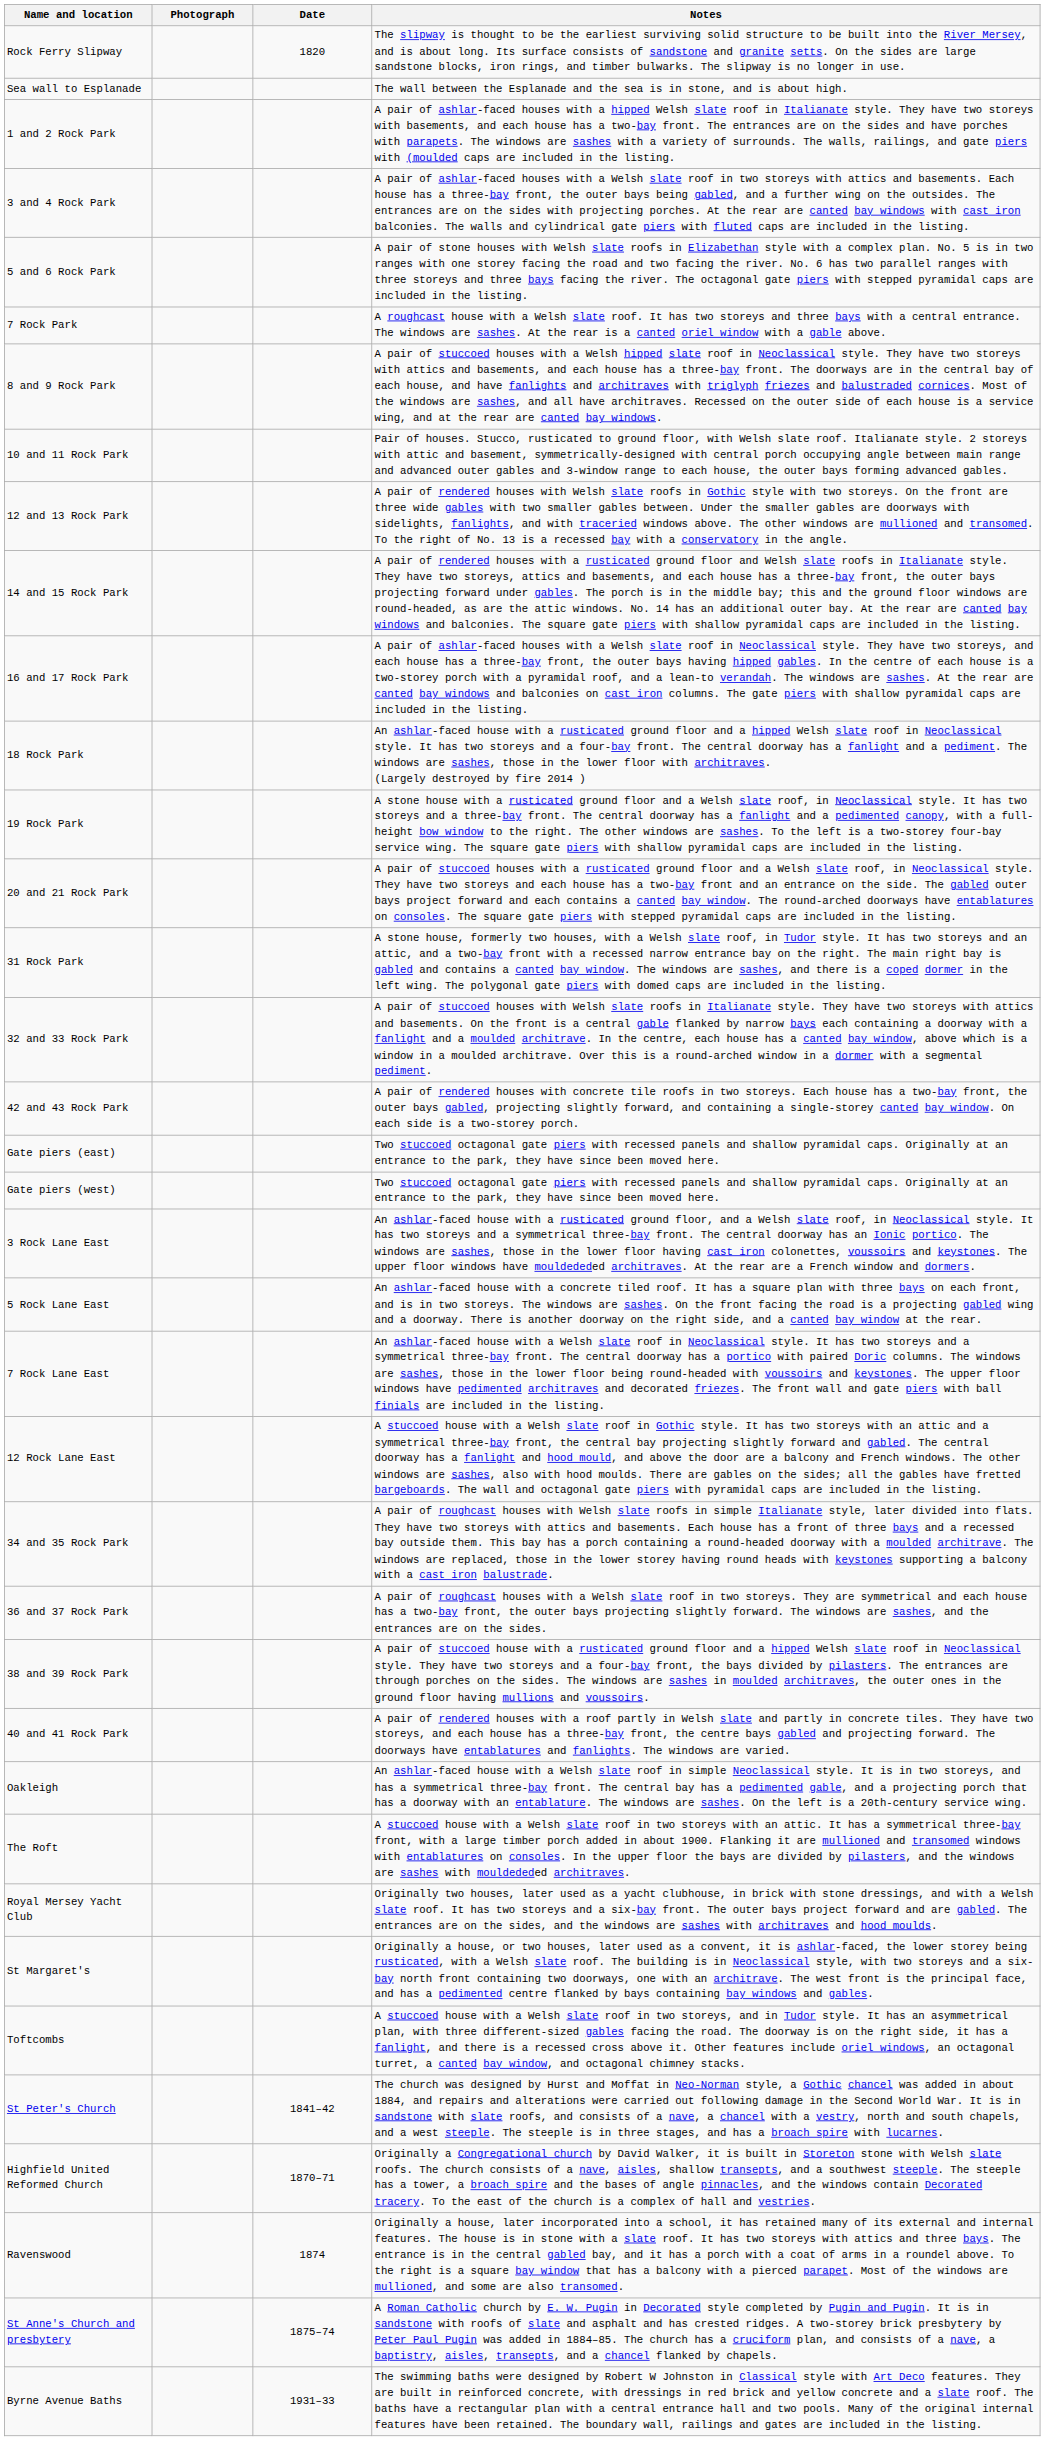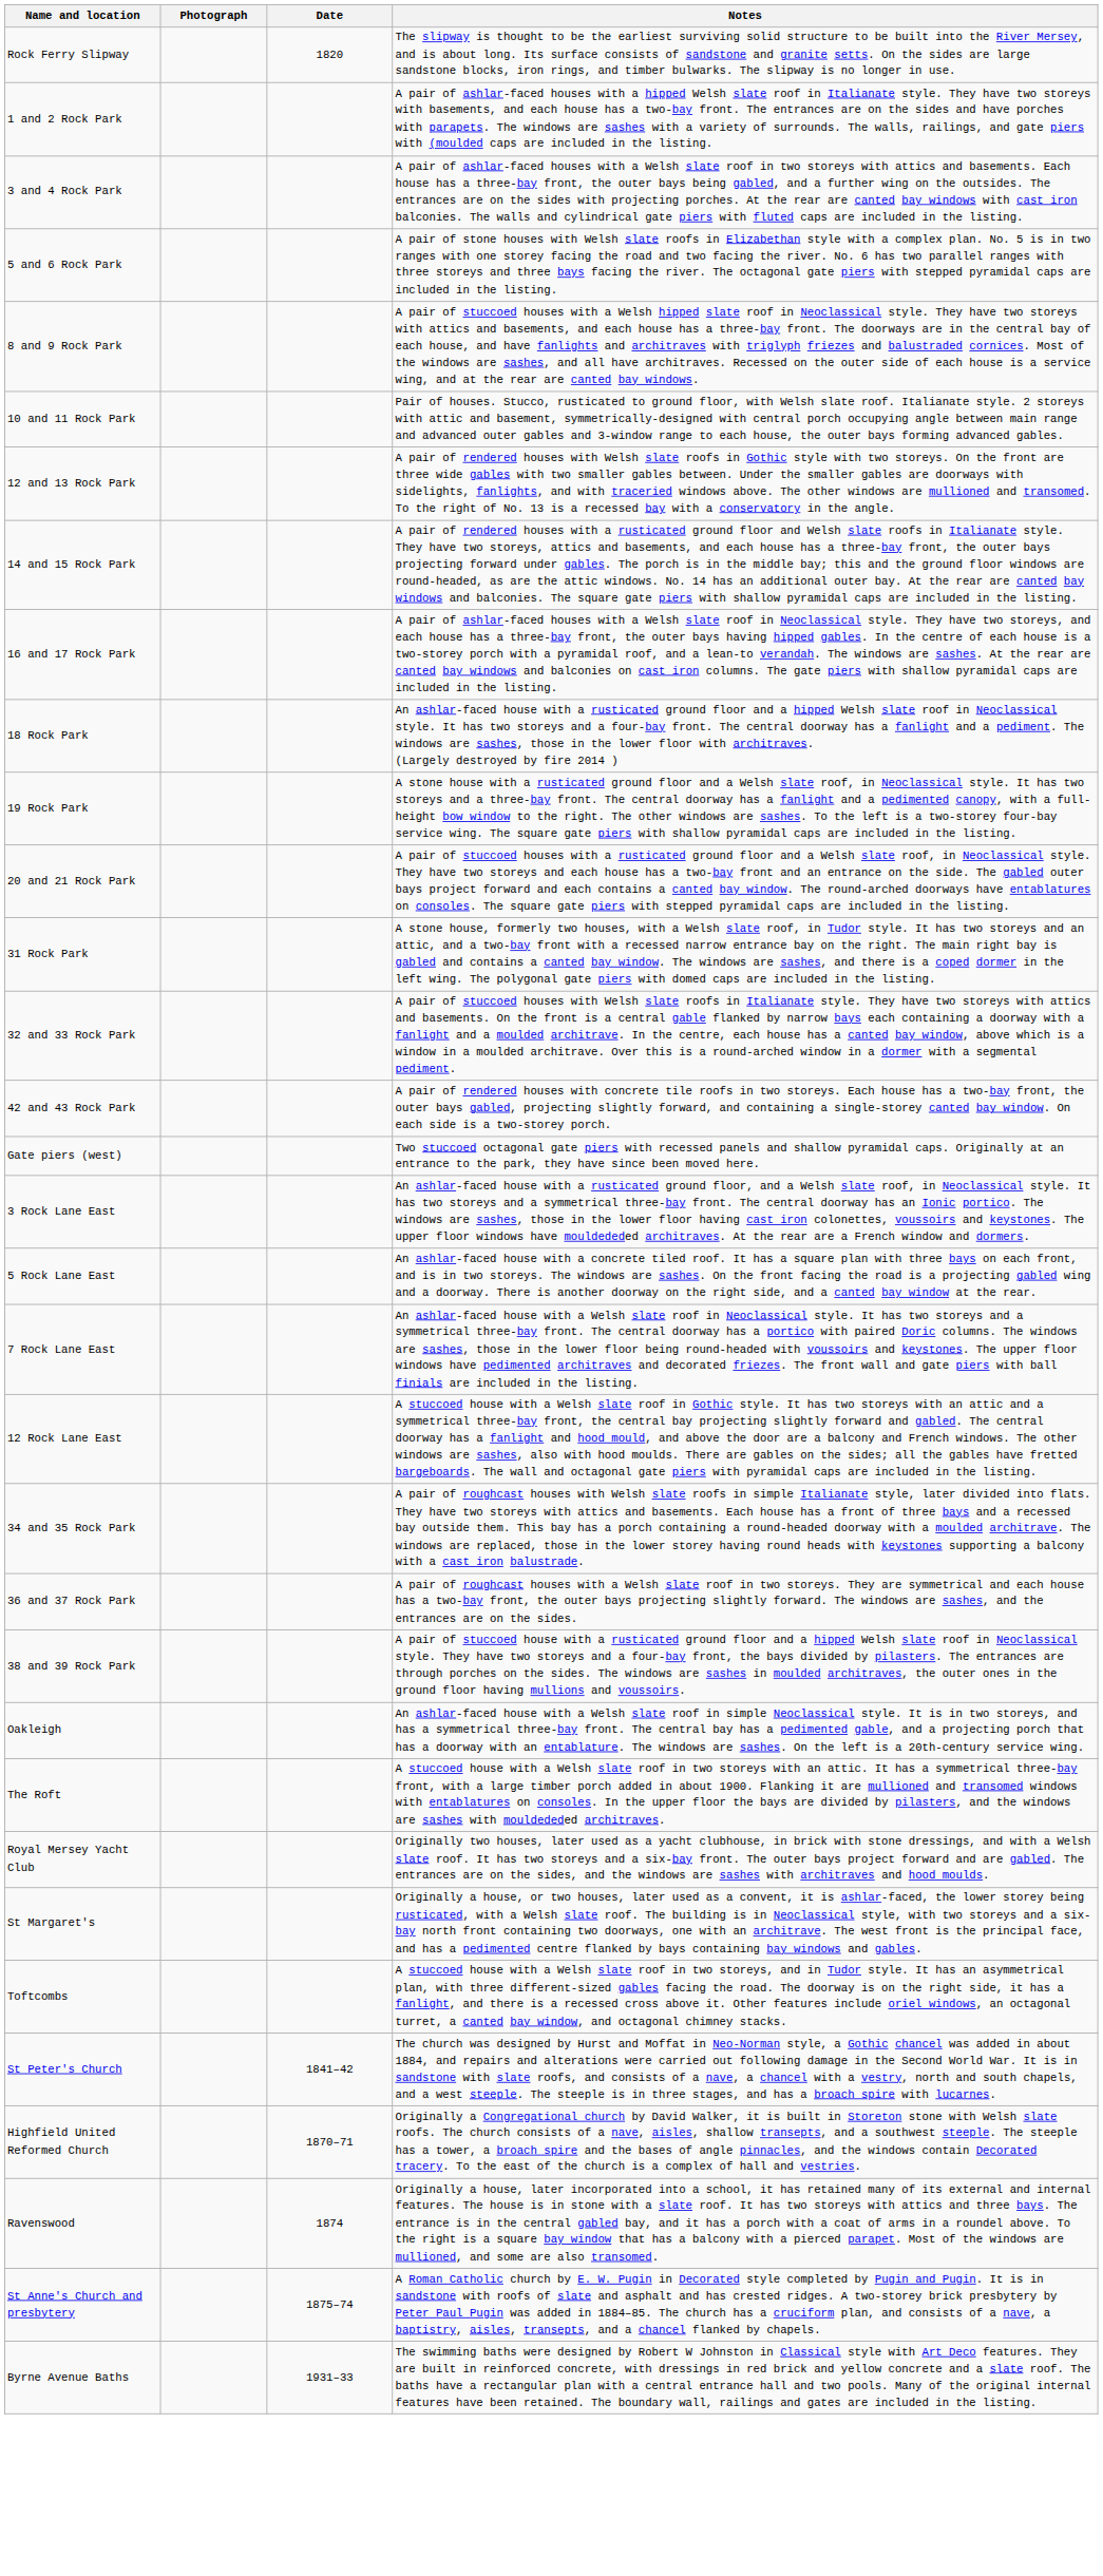- row: Sea wall to Esplanade | The wall between the Esplanade and the sea is in stone, and is about high.
- row: 7 Rock Park | A roughcast house with a Welsh slate roof. It has two storeys and three bays with a central entrance. The windows are sashes. At the rear is a canted oriel window with a gable above.
- row: Gate piers (east) | Two stuccoed octagonal gate piers with recessed panels and shallow pyramidal caps. Originally at an entrance to the park, they have since been moved here.
- row: 40 and 41 Rock Park | A pair of rendered houses with a roof partly in Welsh slate and partly in concrete tiles. They have two storeys, and each house has a three-bay front, the centre bays gabled and projecting forward. The doorways have entablatures and fanlights. The windows are varied.
